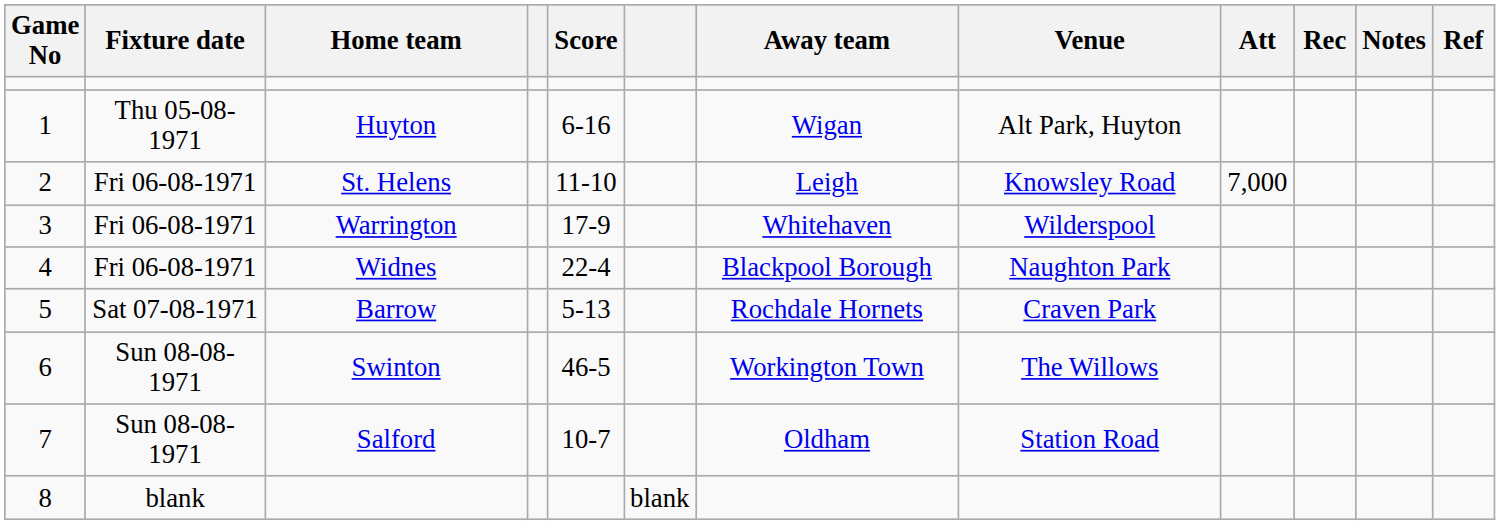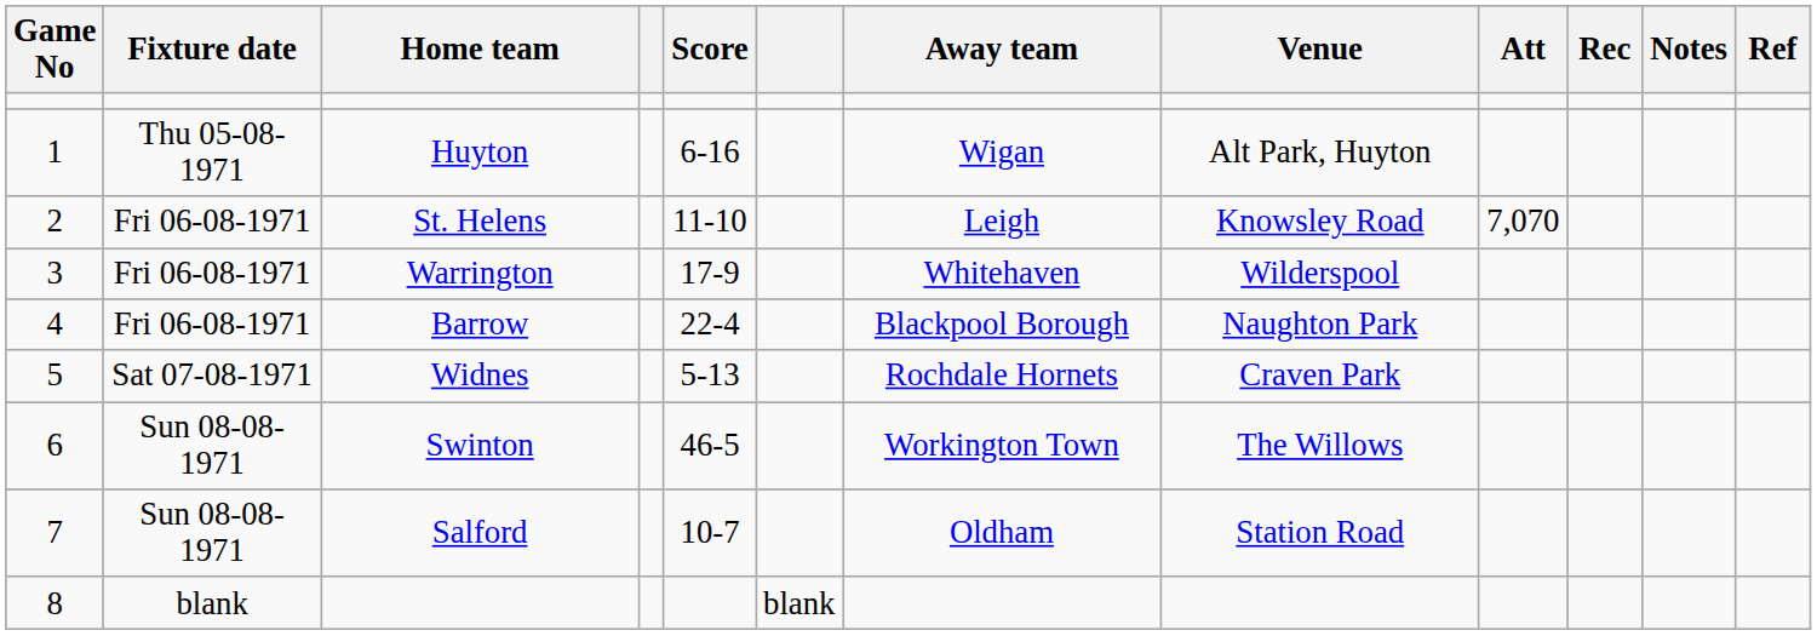2 | Att: 7,000 -> 7,070
4 | Home team: Widnes -> Barrow
5 | Home team: Barrow -> Widnes
